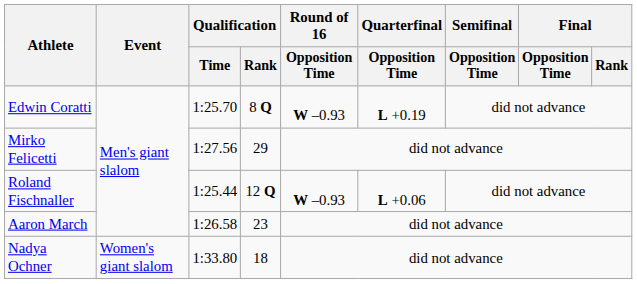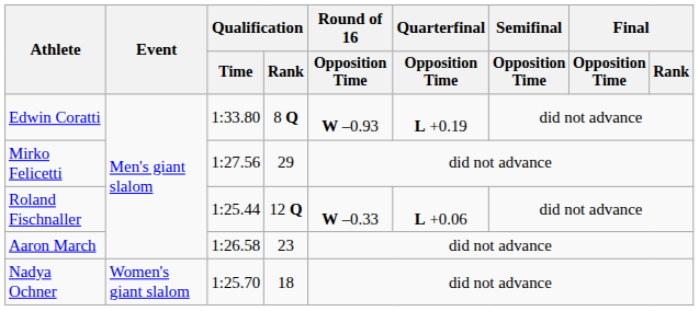Edwin Coratti | Qualification / Time: 1:25.70 -> 1:33.80
Roland Fischnaller | Round of 16 / Opposition Time: W –0.93 -> W –0.33
Nadya Ochner | Qualification / Time: 1:33.80 -> 1:25.70
